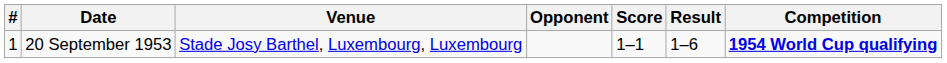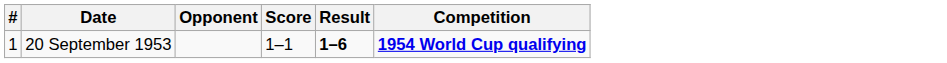- column: Venue | Stade Josy Barthel, Luxembourg, Luxembourg
20 September 1953 | Result: normal -> bold
